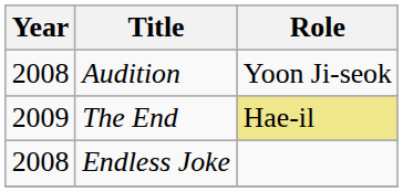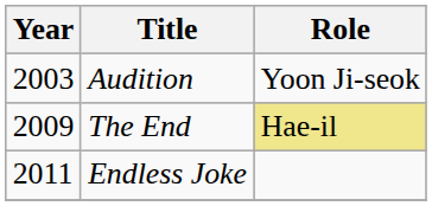Audition | Year: 2008 -> 2003
Endless Joke | Year: 2008 -> 2011
